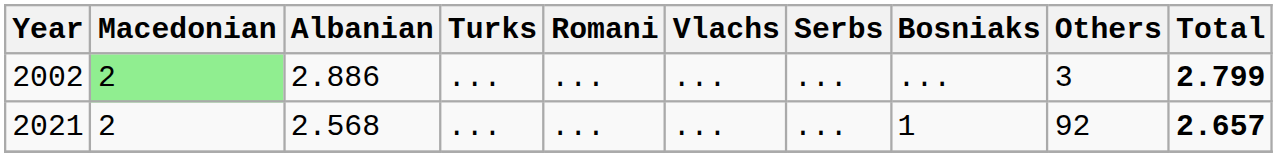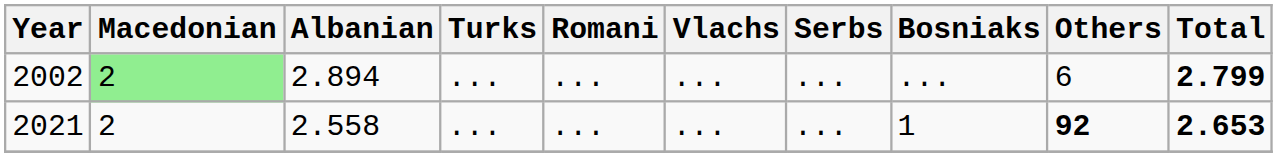2002 | Albanian: 2.886 -> 2.894
2002 | Others: 3 -> 6
2021 | Albanian: 2.568 -> 2.558
2021 | Others: normal -> bold
2021 | Total: 2.657 -> 2.653
